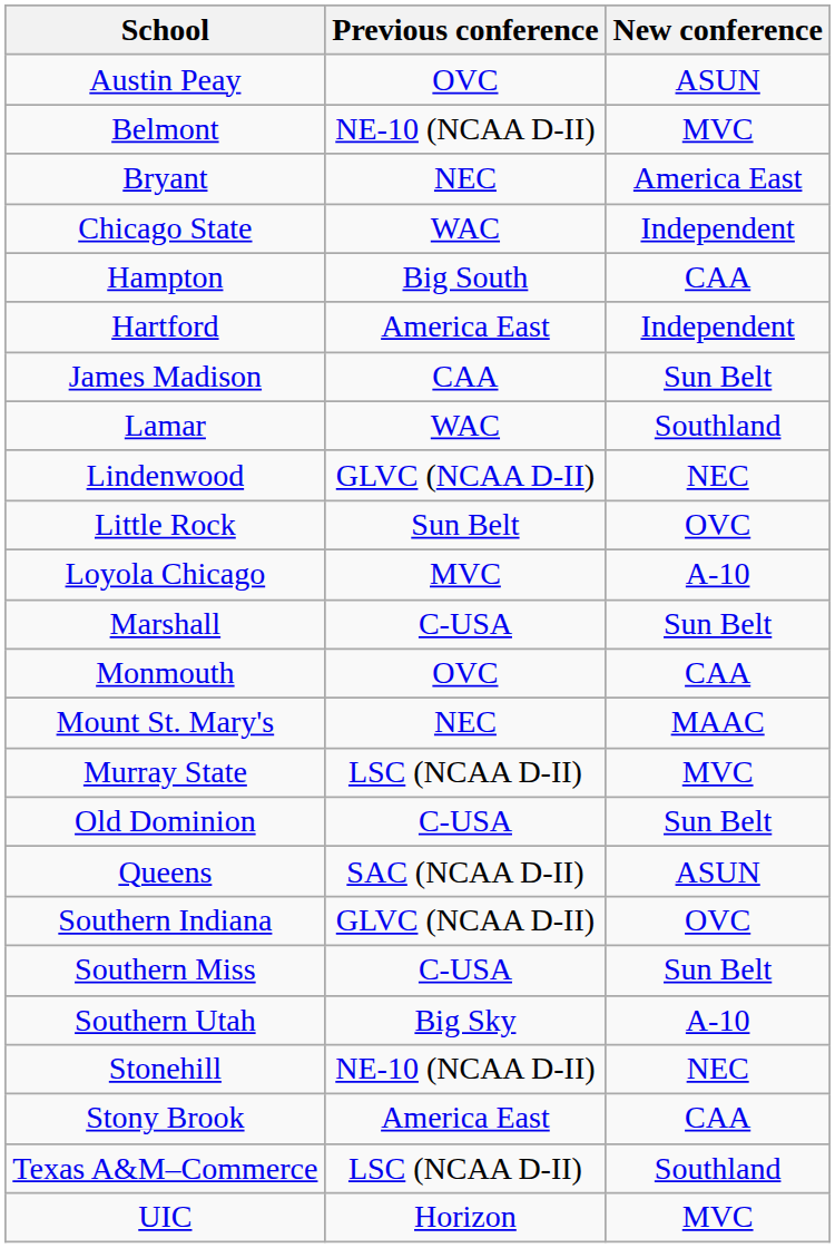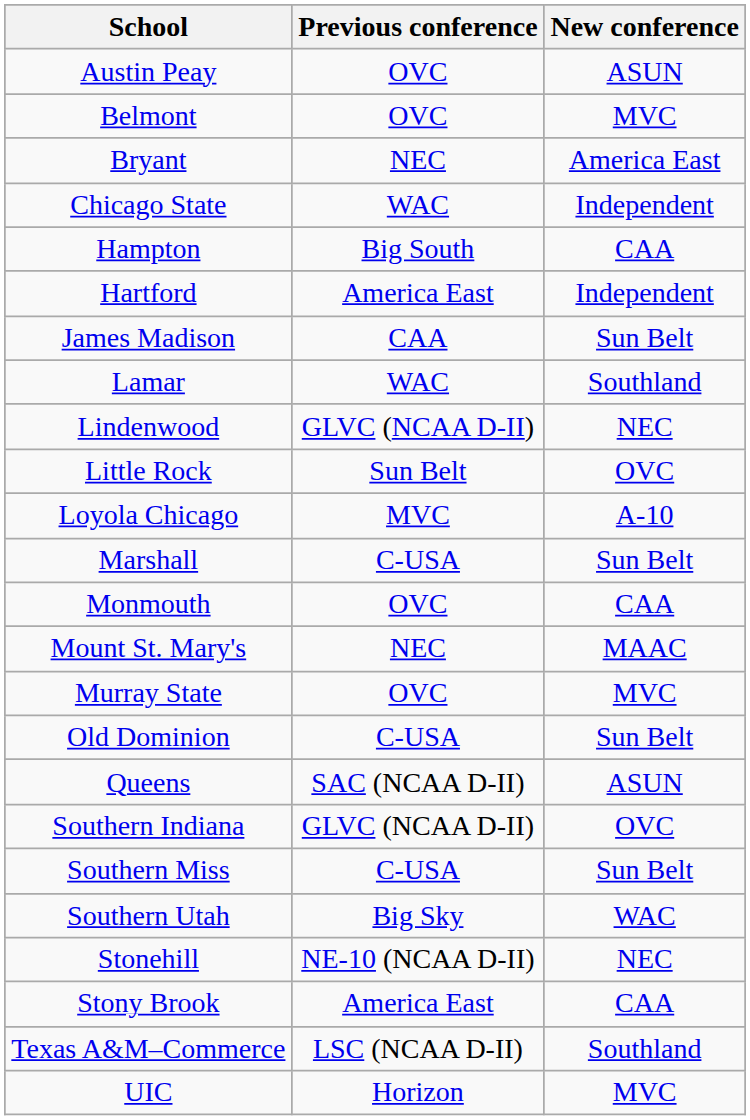Belmont | Previous conference: NE-10 (NCAA D-II) -> OVC
Murray State | Previous conference: LSC (NCAA D-II) -> OVC
Southern Utah | New conference: A-10 -> WAC
